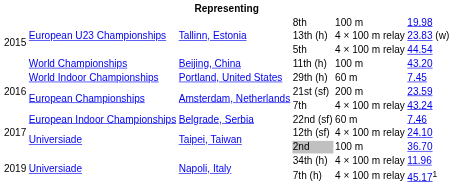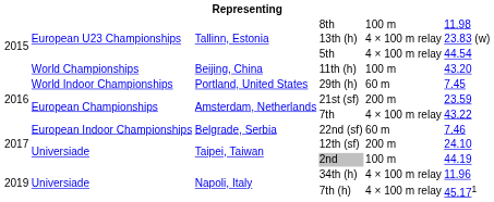8th | column 6: 19.98 -> 11.98
7th | column 6: 43.24 -> 43.22
12th (sf) | column 5: 4 × 100 m relay -> 200 m
2nd | column 6: 36.70 -> 44.19
